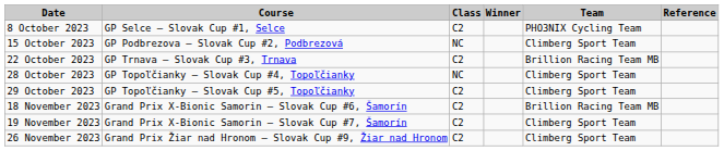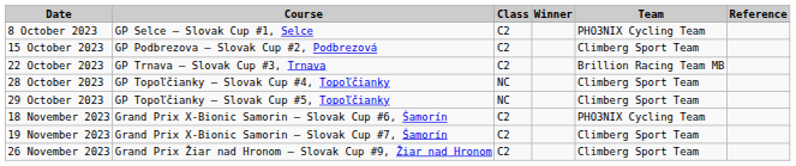15 October 2023 | Class: NC -> C2
29 October 2023 | Class: C2 -> NC
18 November 2023 | Team: Brillion Racing Team MB -> PHO3NIX Cycling Team
